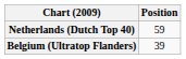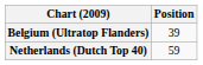rows swapped: Belgium (Ultratop Flanders) <-> Netherlands (Dutch Top 40)
